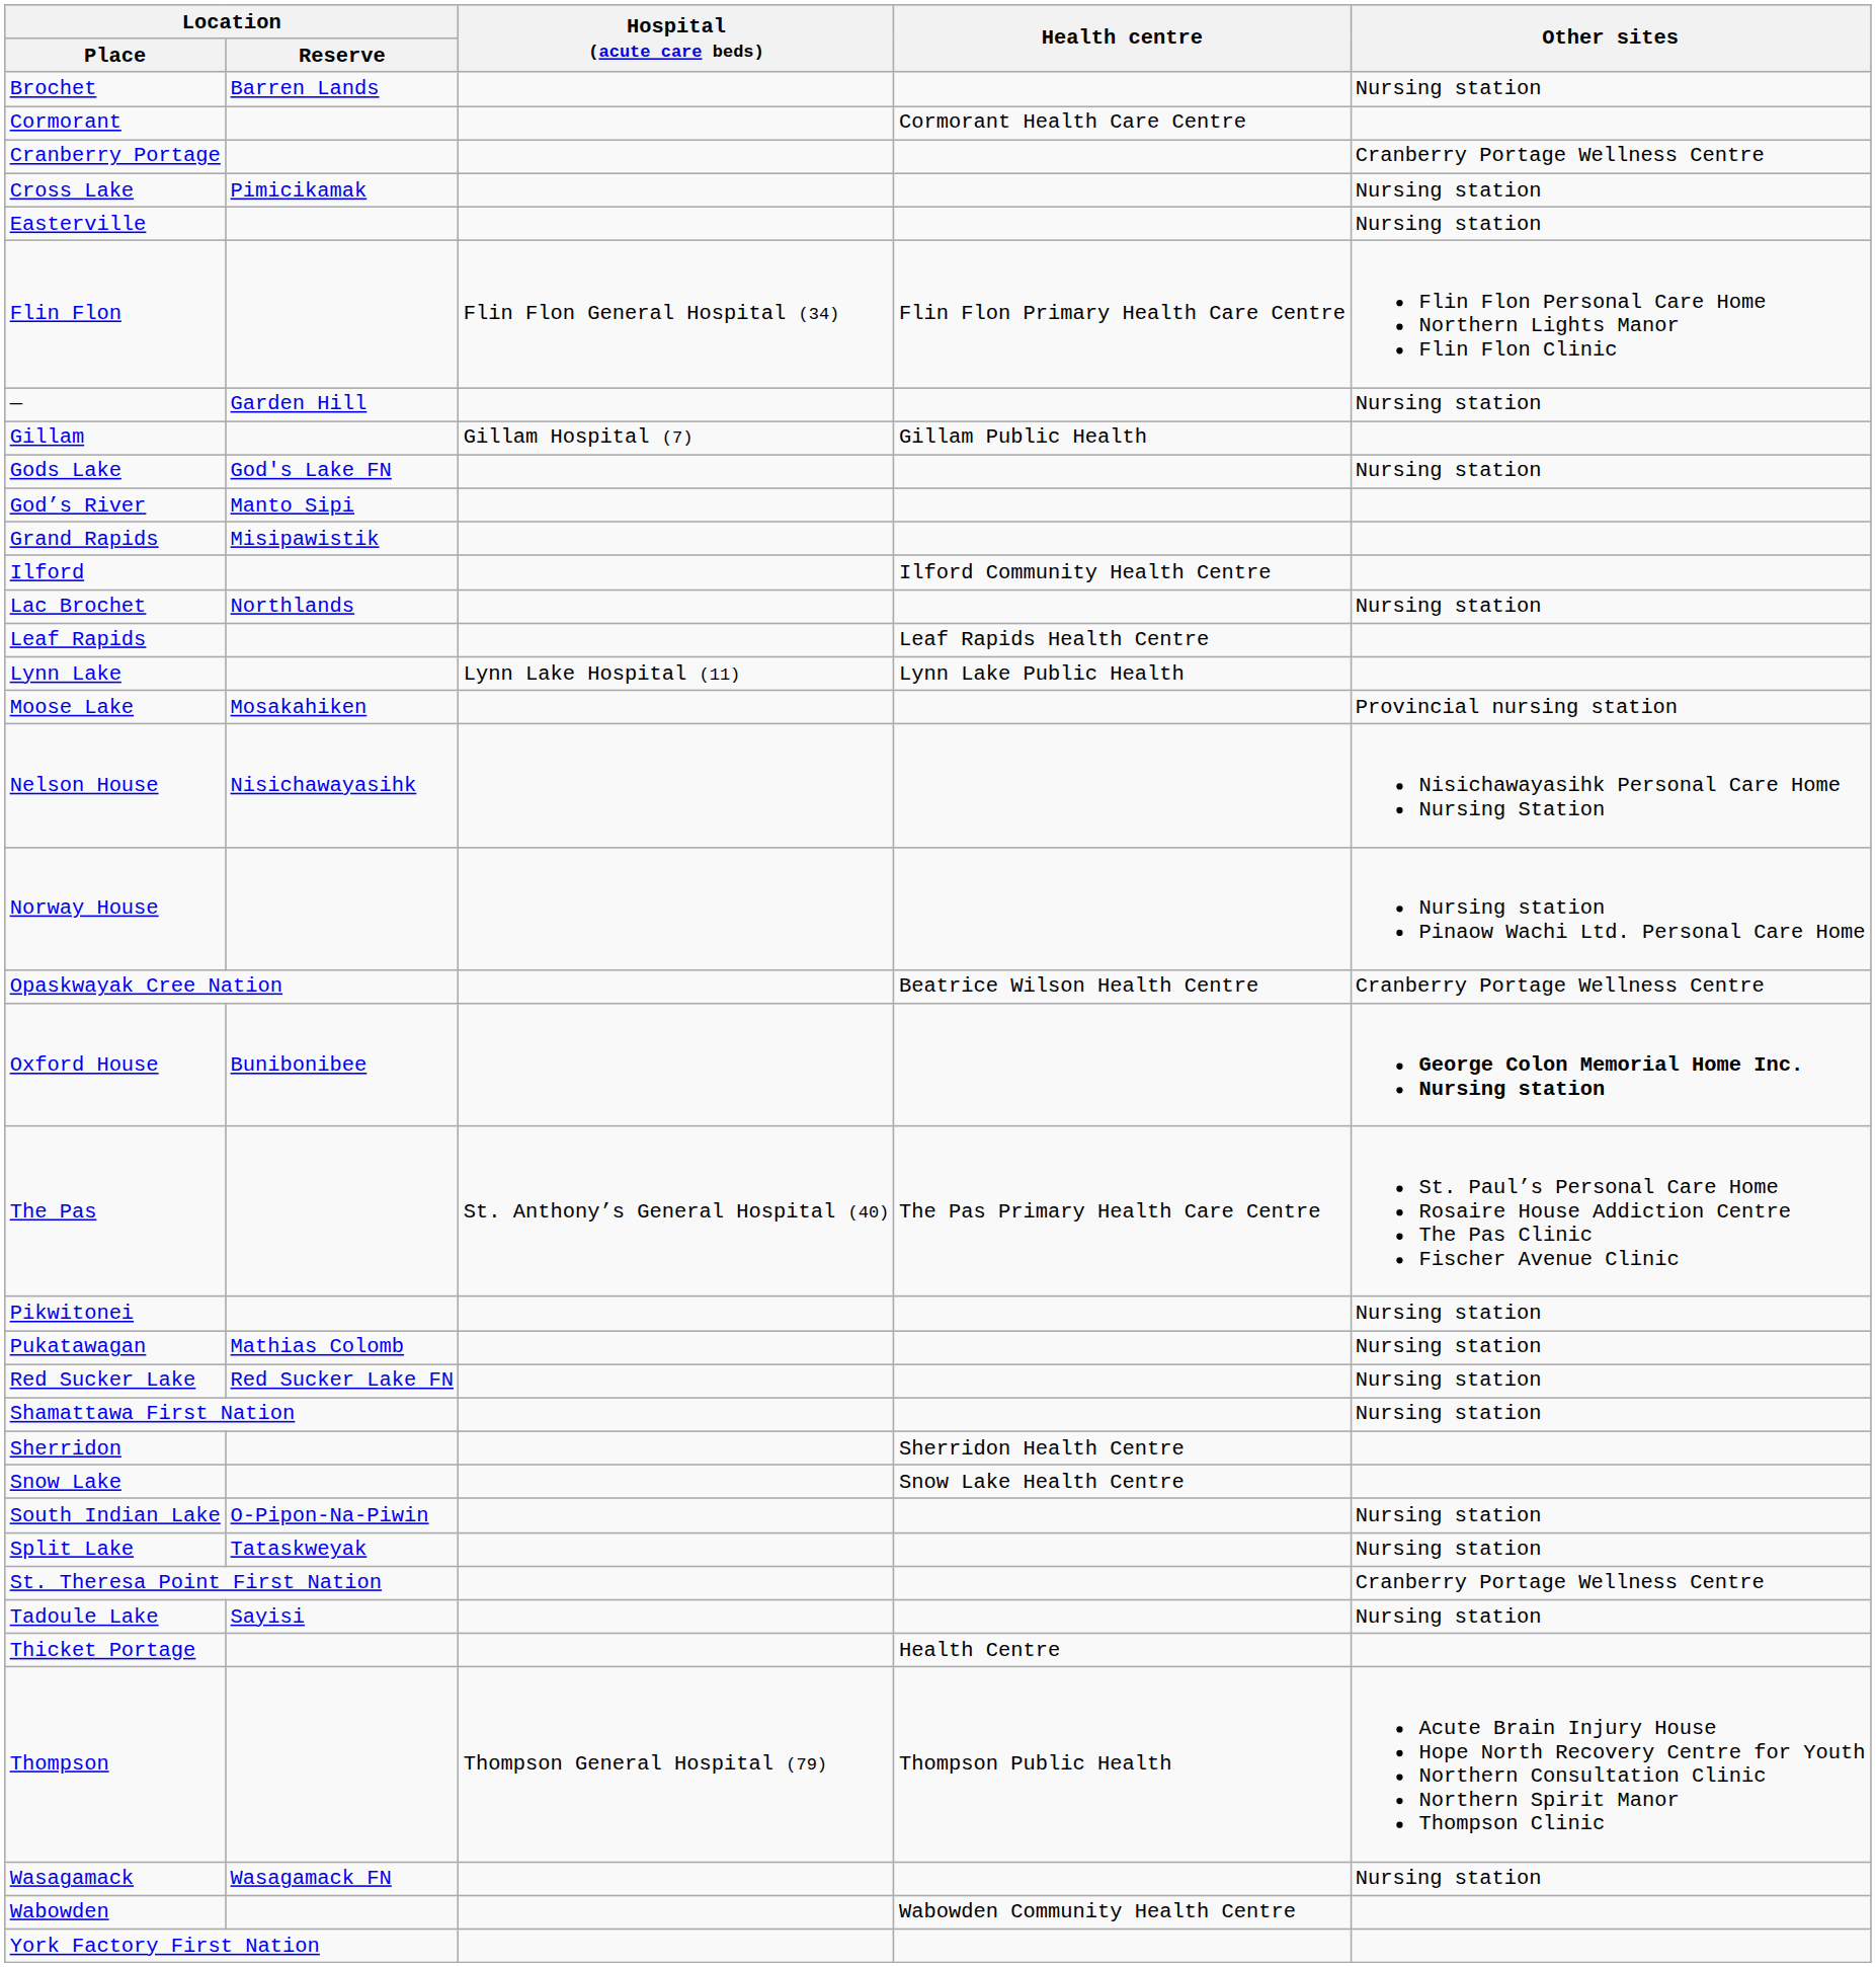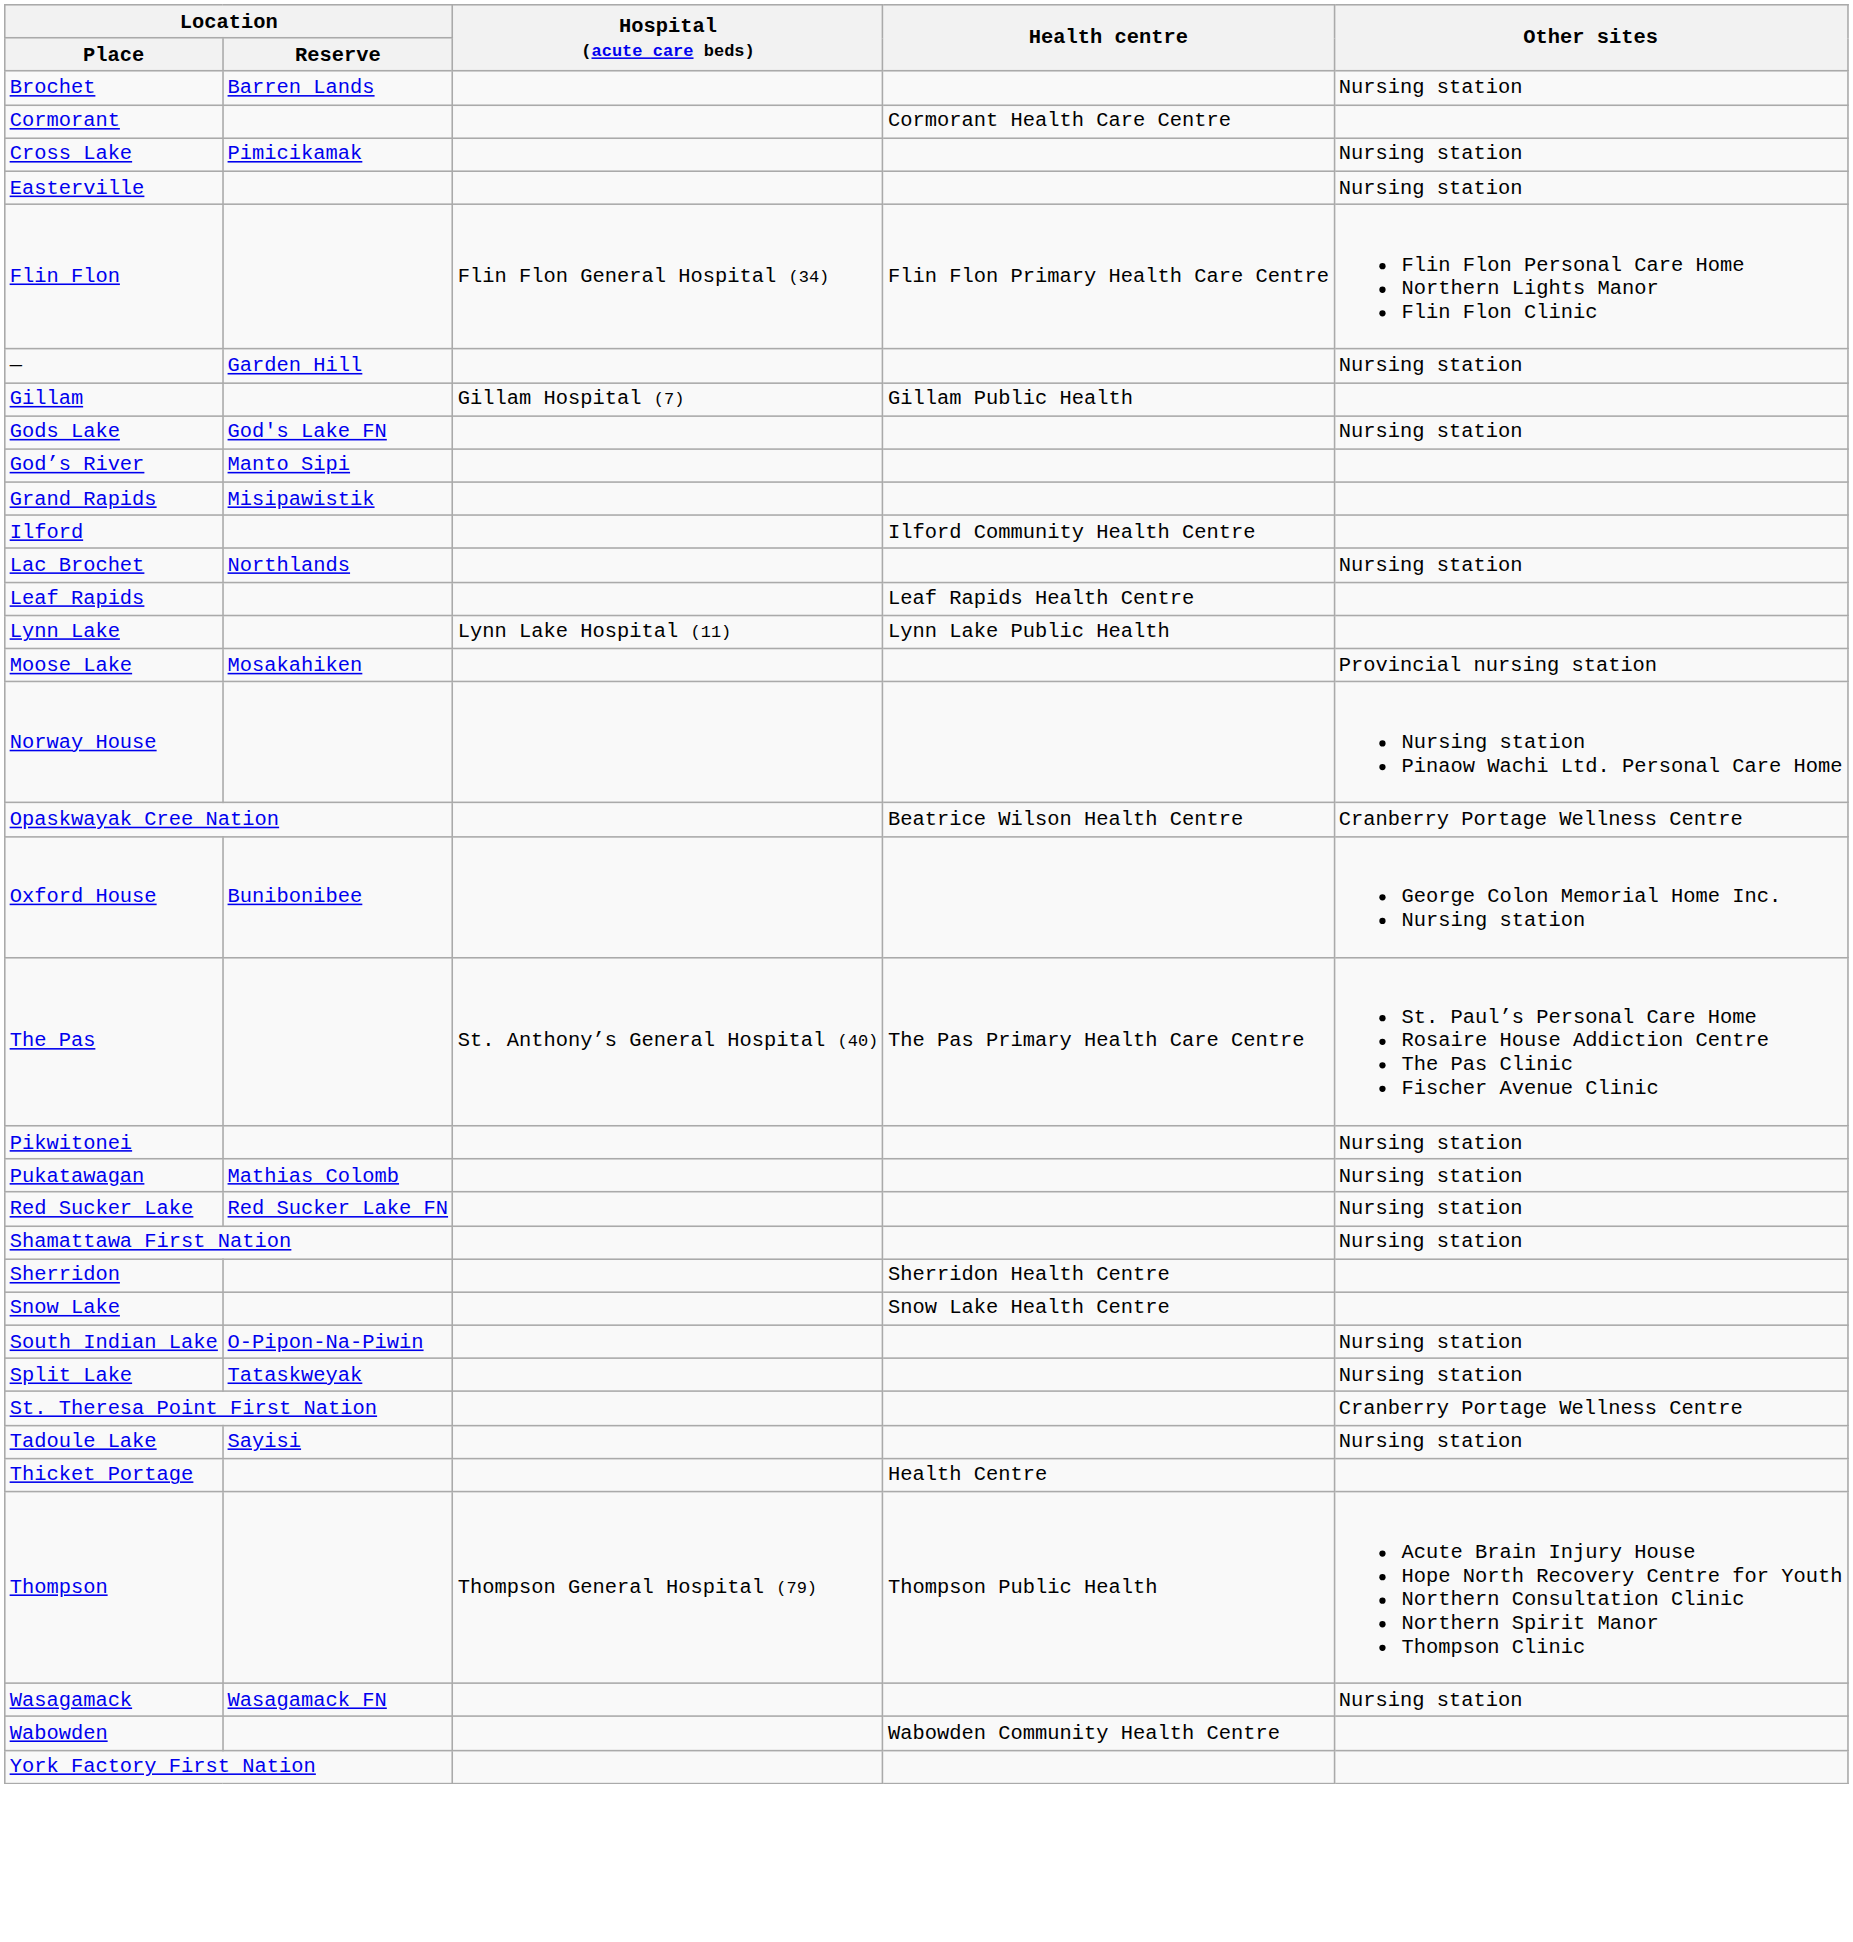- row: Cranberry Portage | Cranberry Portage Wellness Centre
- row: Nelson House | Nisichawayasihk | Nisichawayasihk Personal Care Home Nursing Station
Oxford House | Other sites: bold -> normal
